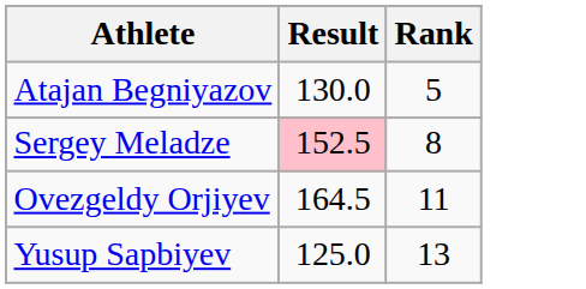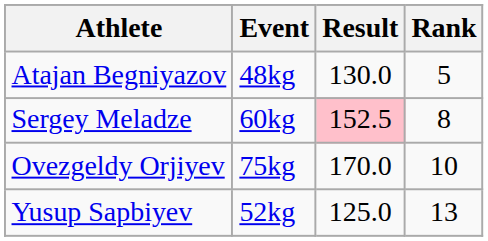+ column: Event | 48kg | 60kg | 75kg | 52kg
Ovezgeldy Orjiyev | Result: 164.5 -> 170.0
Ovezgeldy Orjiyev | Rank: 11 -> 10
